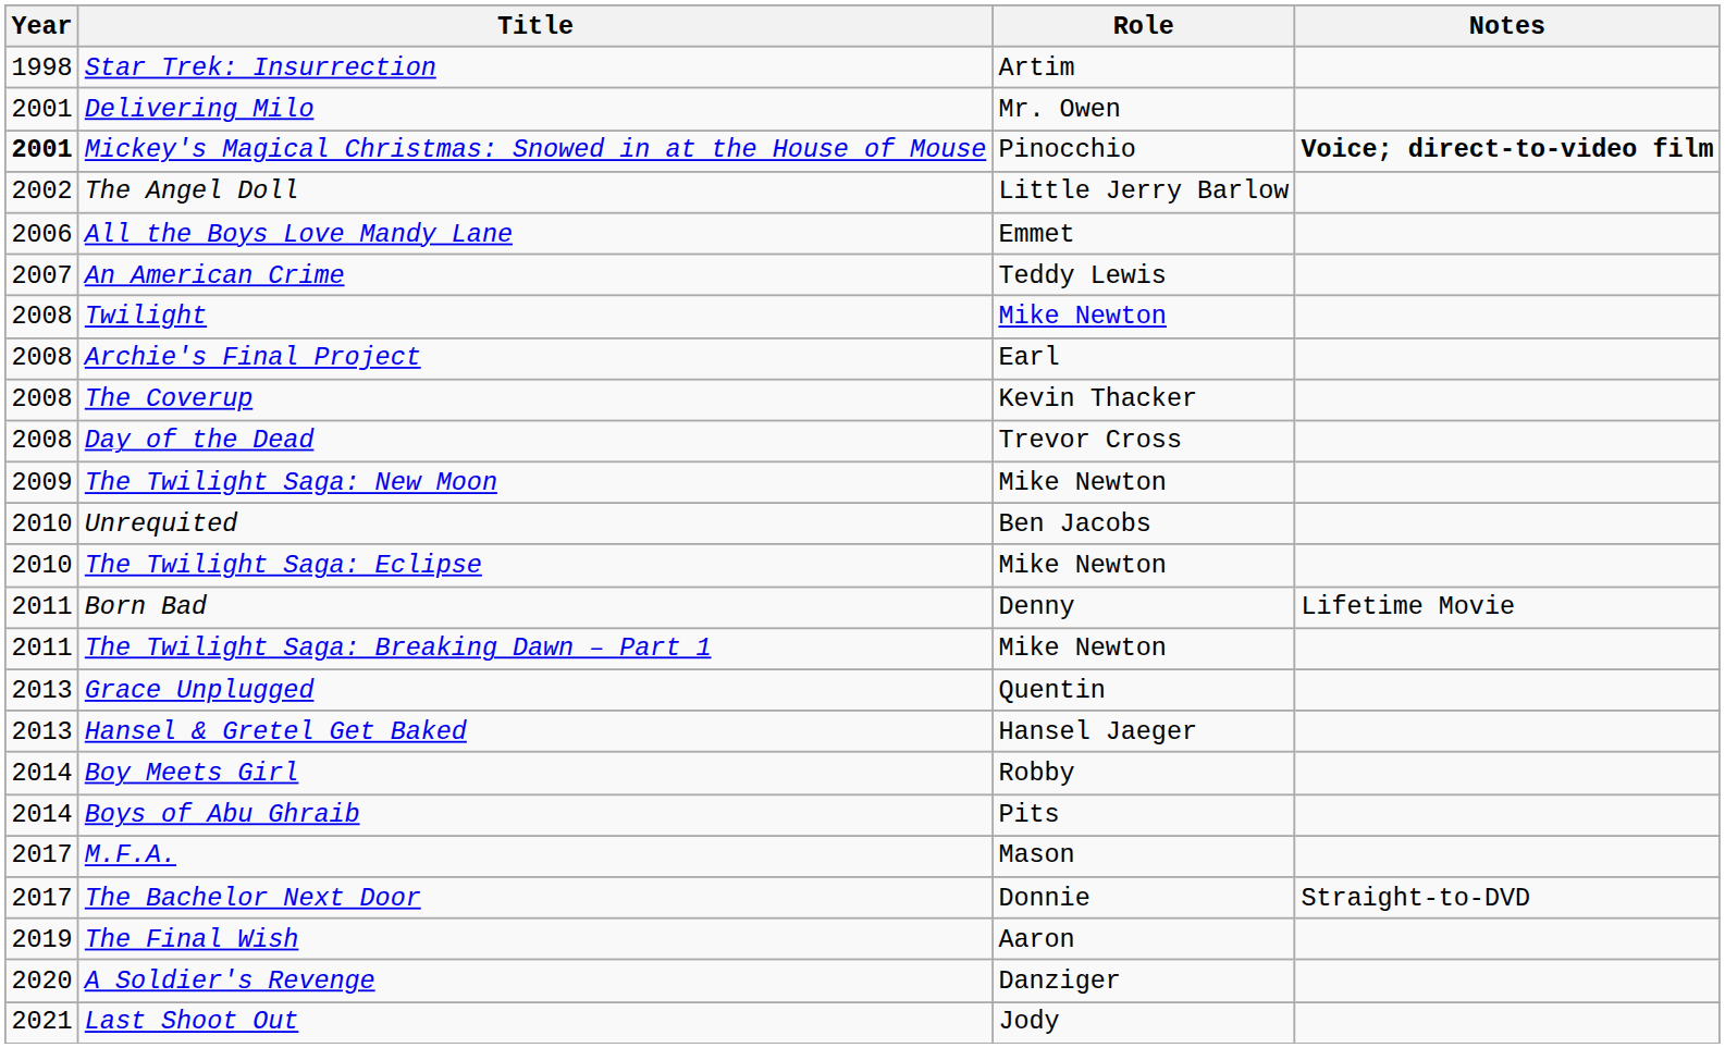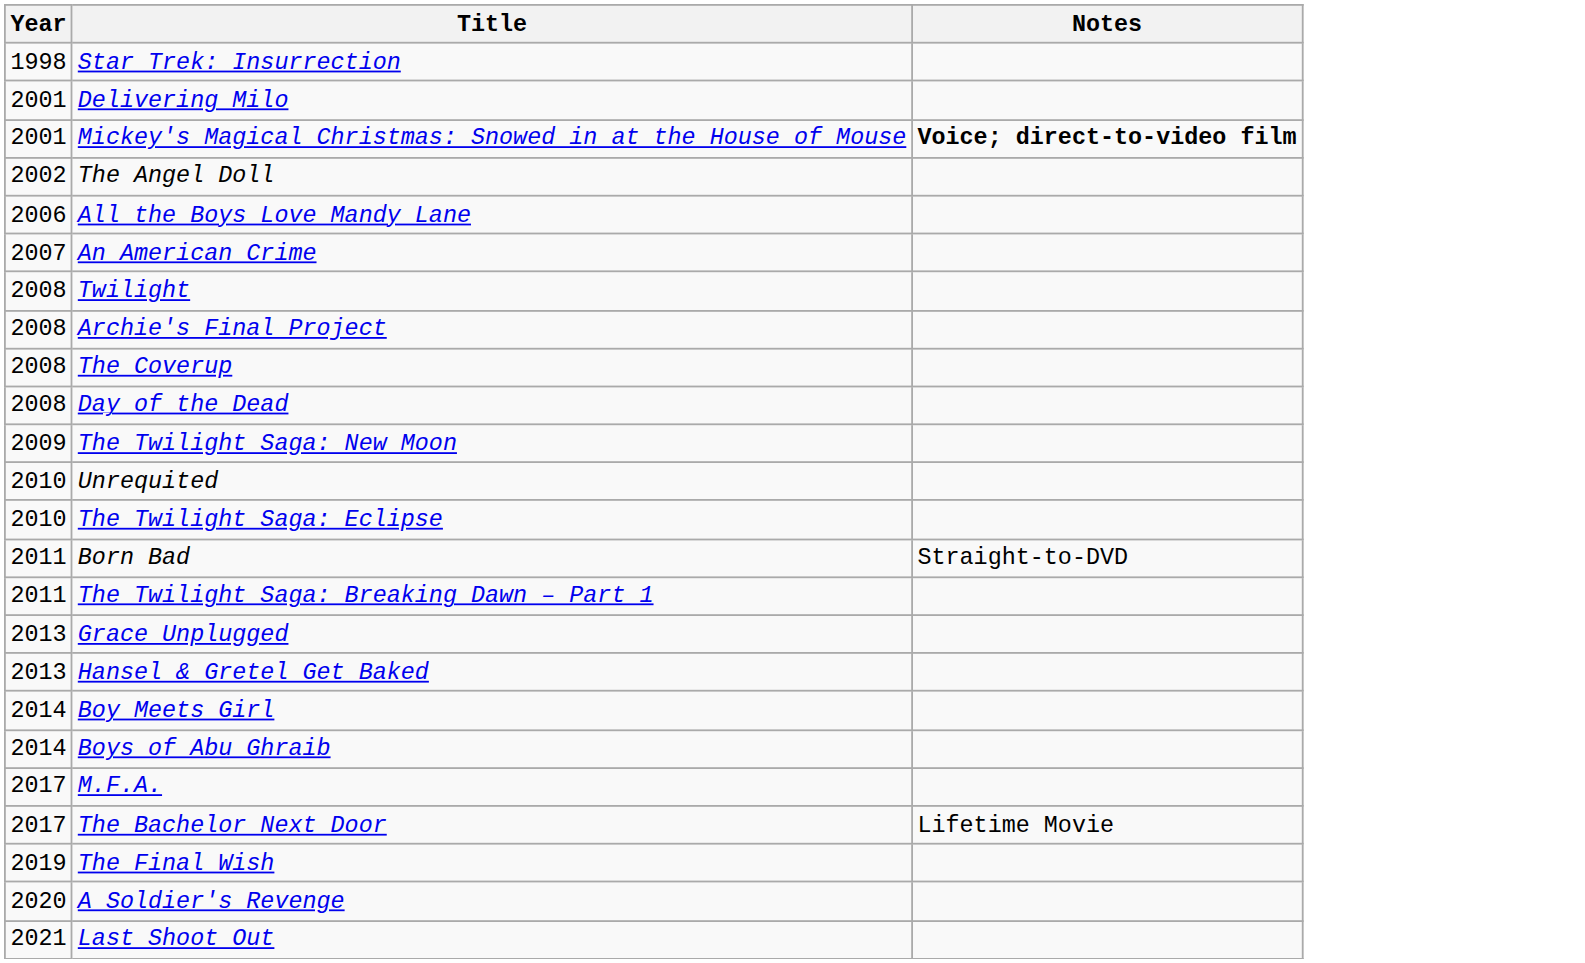- column: Role | Artim | Mr. Owen | Pinocchio | Little Jerry Barlow | Emmet | Teddy Lewis | Mike Newton | Earl | Kevin Thacker | Trevor Cross | Mike Newton | Ben Jacobs | Mike Newton | Denny | Mike Newton | Quentin | Hansel Jaeger | Robby | Pits | Mason | Donnie | Aaron | Danziger | Jody
Mickey's Magical Christmas: Snowed in at the House of Mouse | Year: bold -> normal
Born Bad | Notes: Lifetime Movie -> Straight-to-DVD
The Bachelor Next Door | Notes: Straight-to-DVD -> Lifetime Movie
